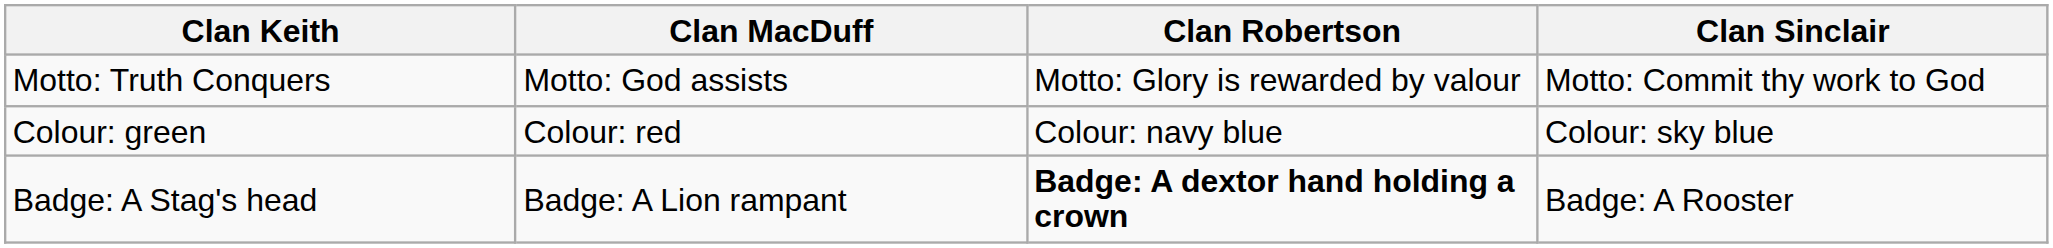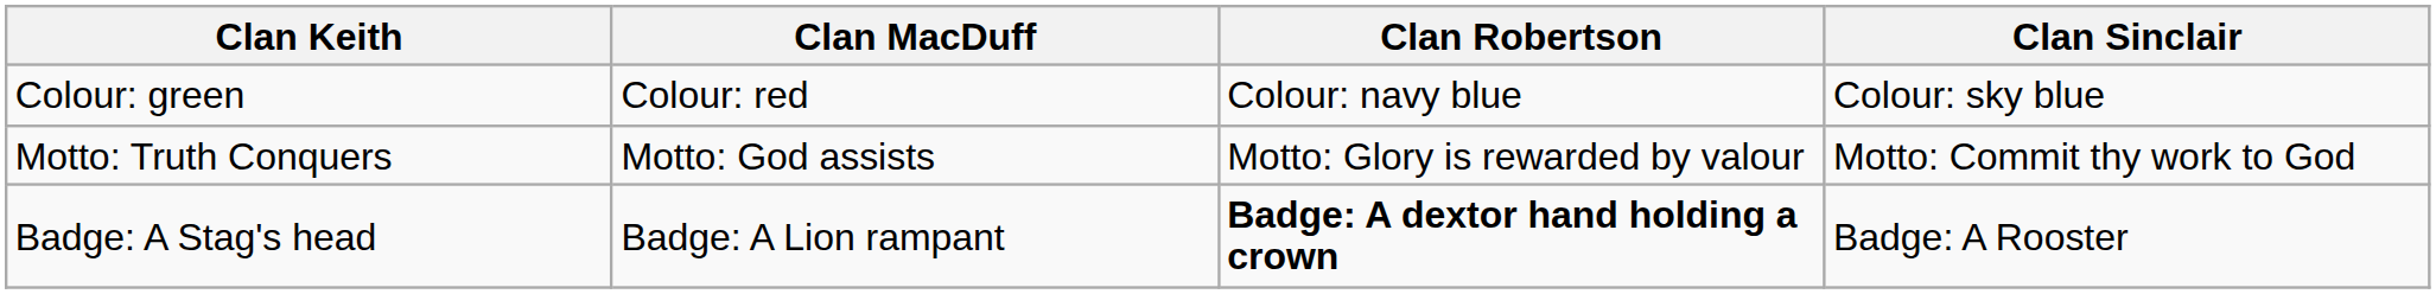rows swapped: Colour: green <-> Motto: Truth Conquers
